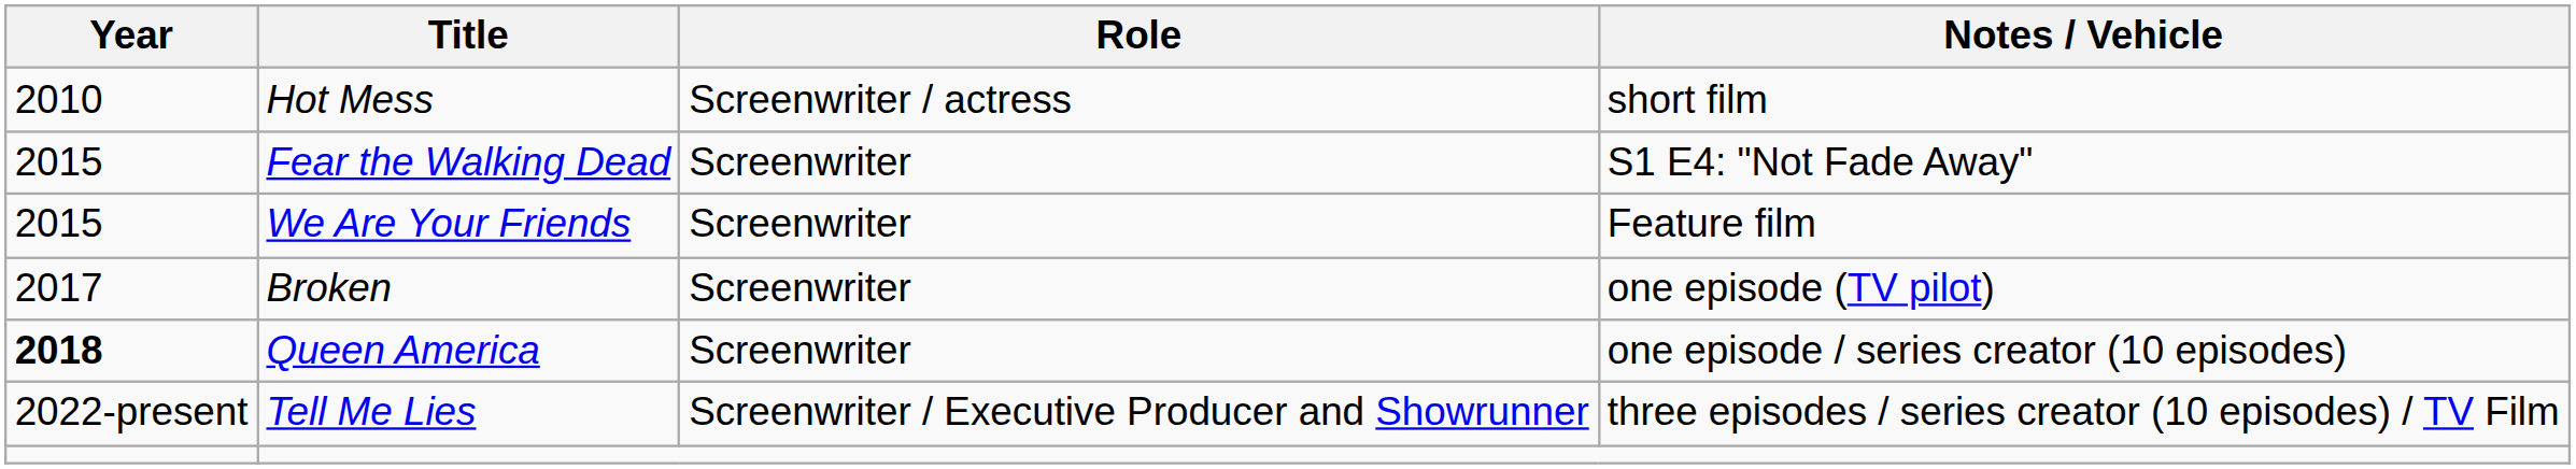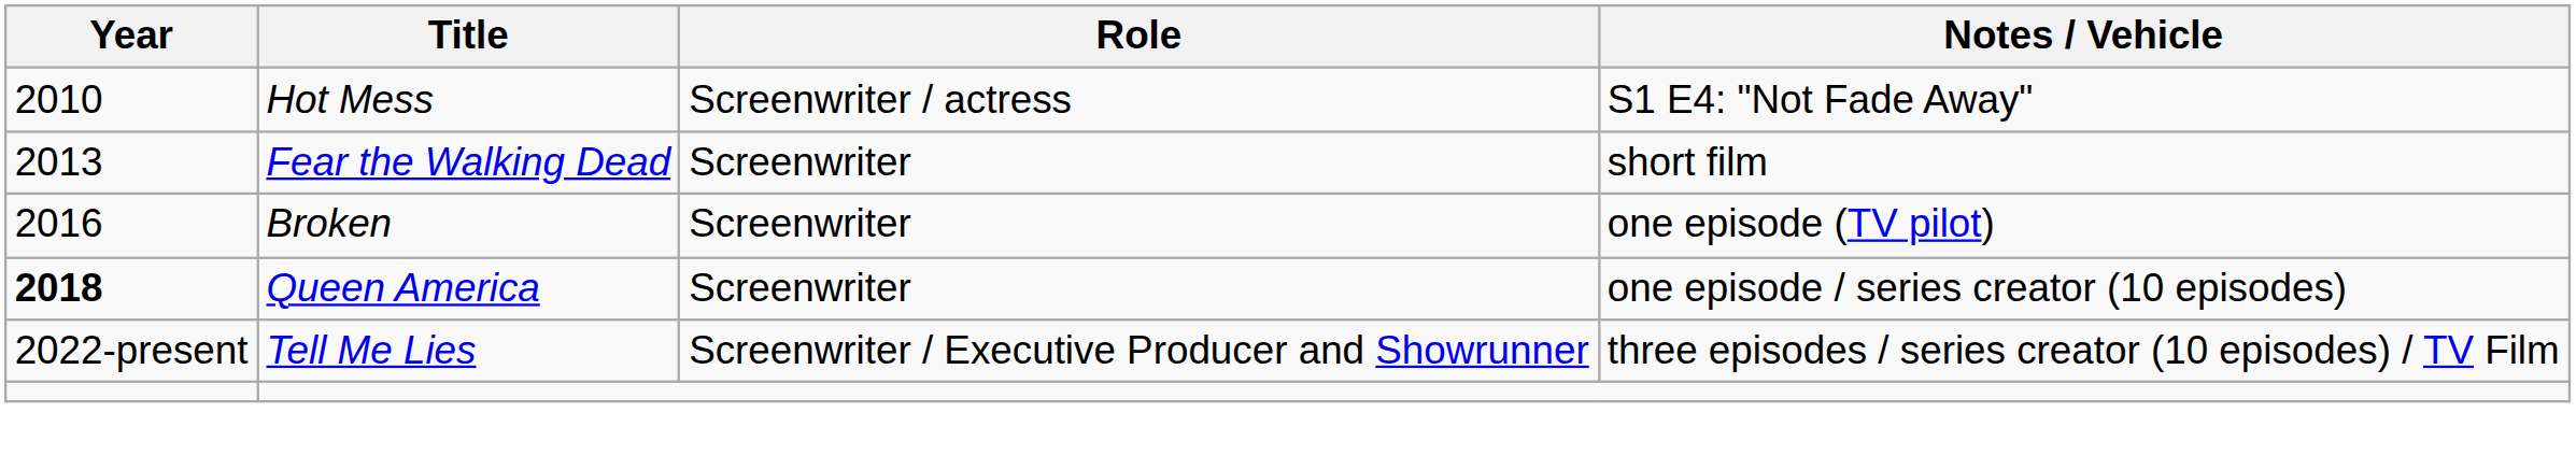Hot Mess | Notes / Vehicle: short film -> S1 E4: "Not Fade Away"
Fear the Walking Dead | Year: 2015 -> 2013
Fear the Walking Dead | Notes / Vehicle: S1 E4: "Not Fade Away" -> short film
- row: 2015 | We Are Your Friends | Screenwriter | Feature film
Broken | Year: 2017 -> 2016
